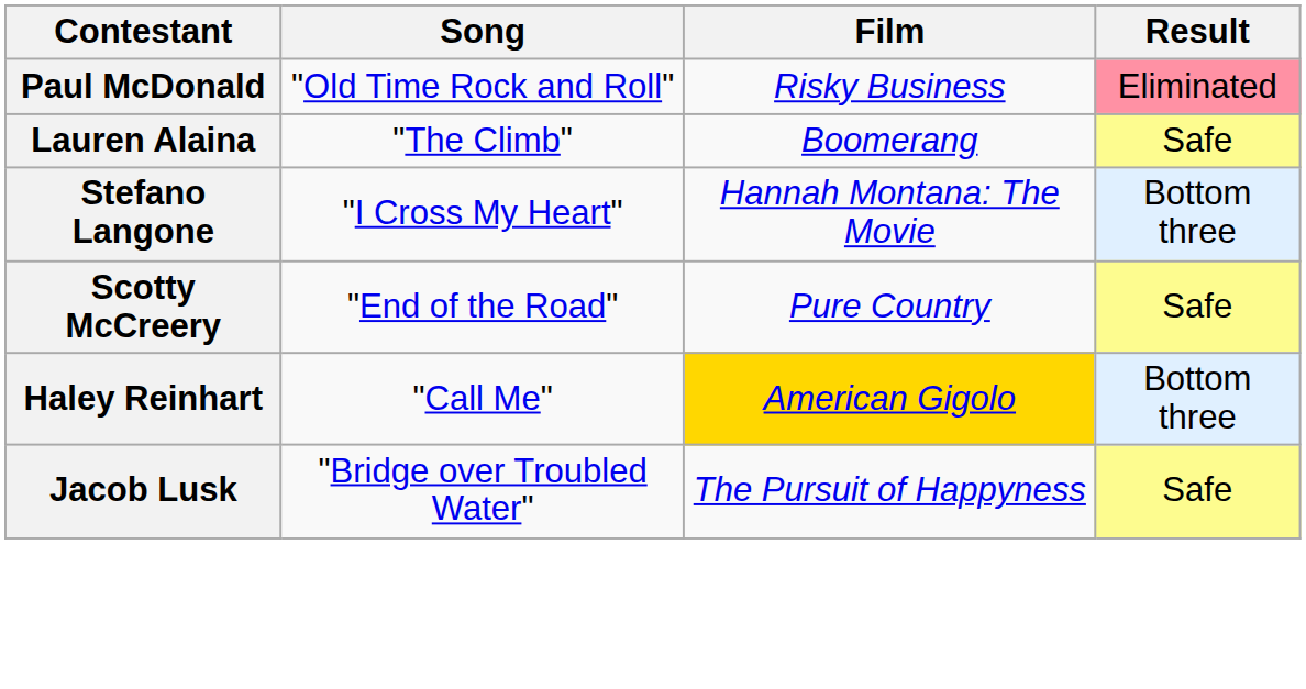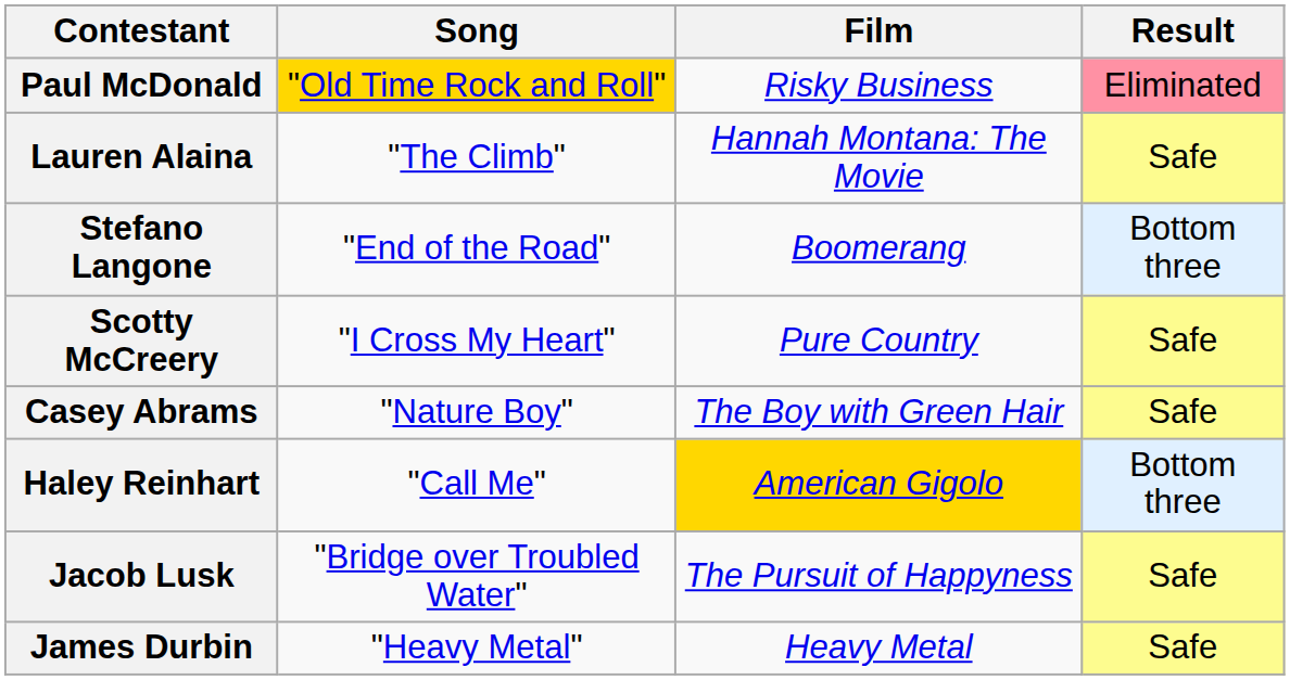Paul McDonald | Song: no background -> gold background
Lauren Alaina | Film: Boomerang -> Hannah Montana: The Movie
Stefano Langone | Song: "I Cross My Heart" -> "End of the Road"
Stefano Langone | Film: Hannah Montana: The Movie -> Boomerang
Scotty McCreery | Song: "End of the Road" -> "I Cross My Heart"
+ row: Casey Abrams | "Nature Boy" | The Boy with Green Hair | Safe
+ row: James Durbin | "Heavy Metal" | Heavy Metal | Safe
